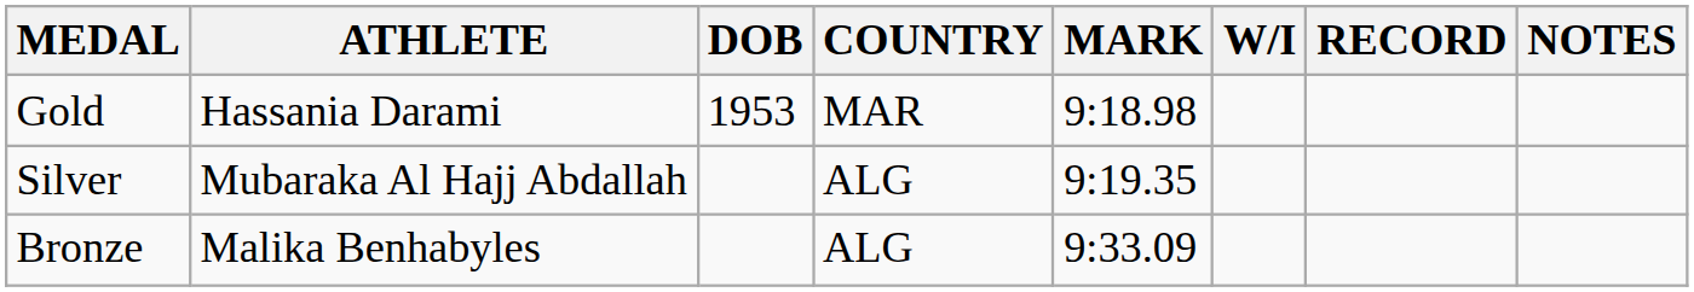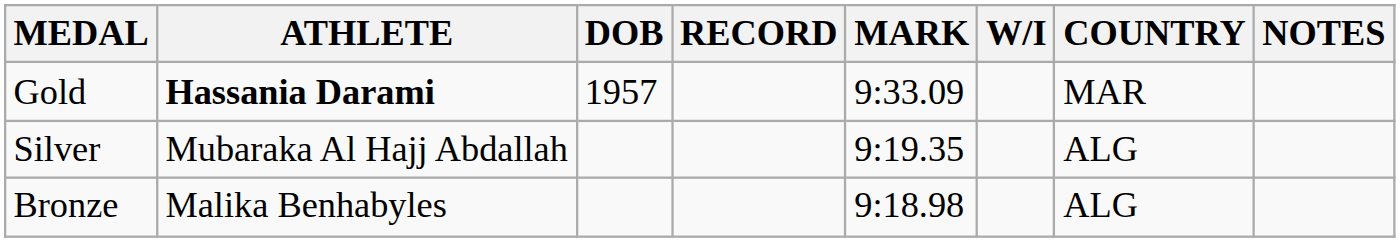columns swapped: COUNTRY <-> RECORD
Gold | ATHLETE: normal -> bold
Gold | DOB: 1953 -> 1957
Gold | MARK: 9:18.98 -> 9:33.09
Bronze | MARK: 9:33.09 -> 9:18.98
